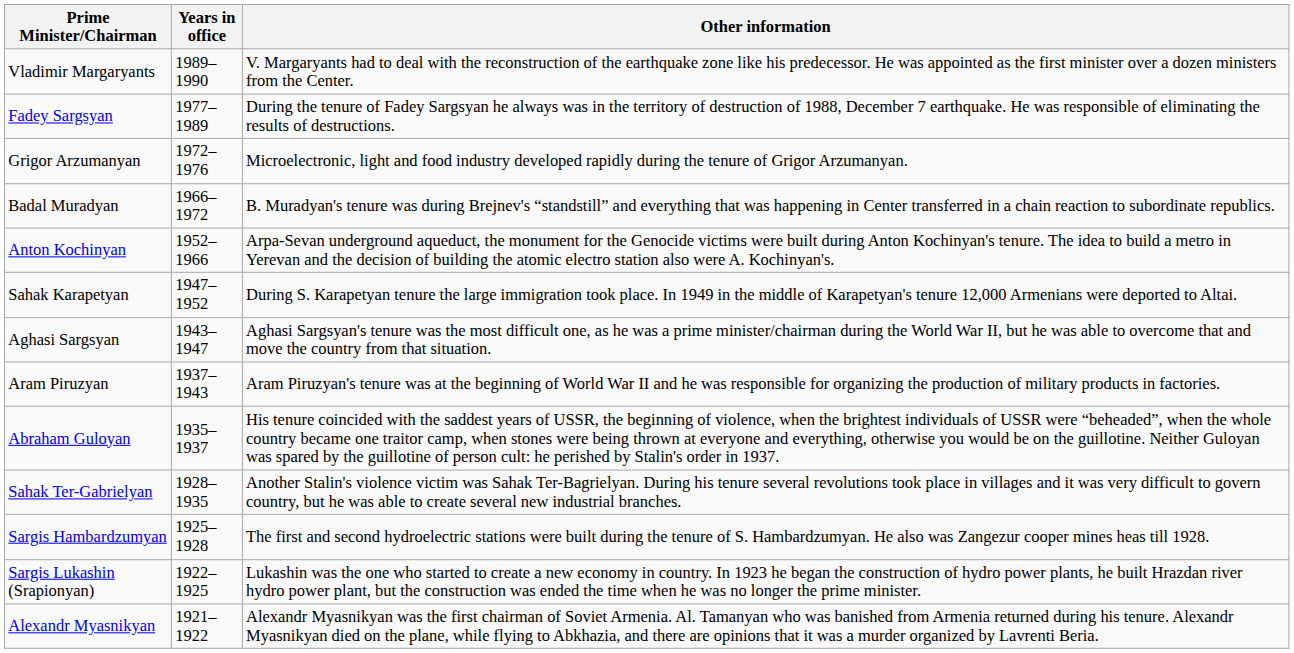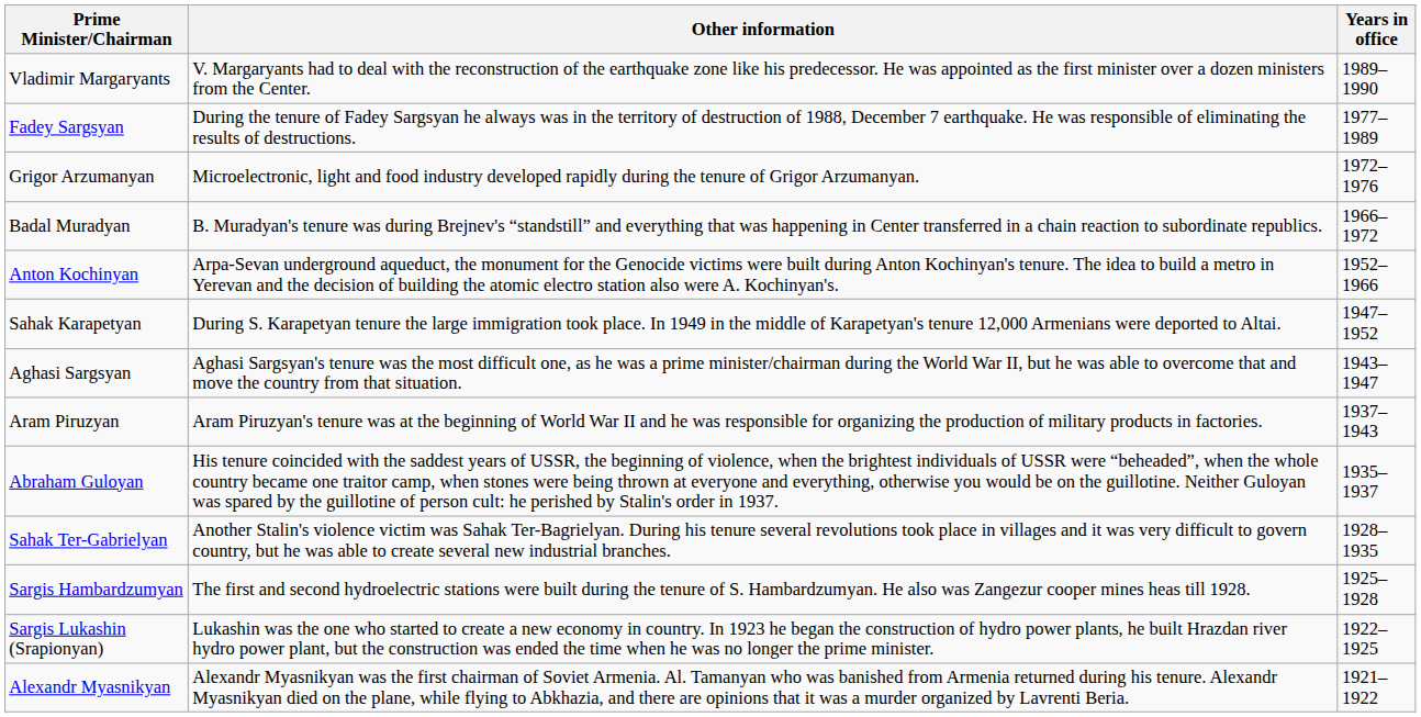columns swapped: Years in office <-> Other information
